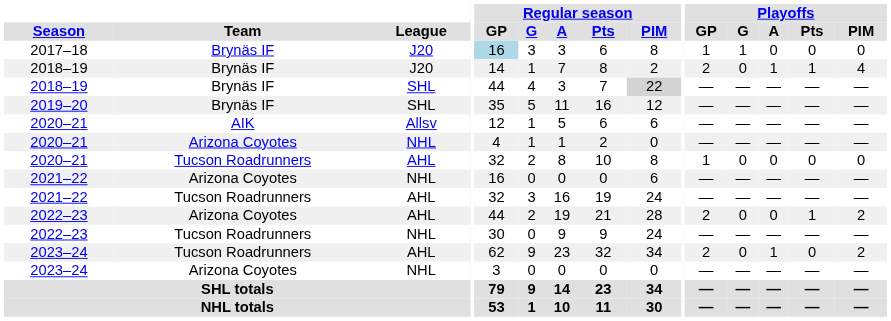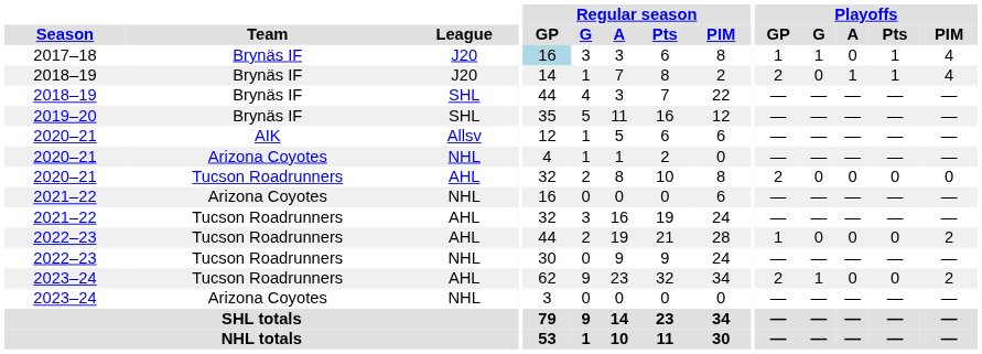2017–18 | Playoffs / Pts: 0 -> 1
2017–18 | Playoffs / PIM: 0 -> 4
2018–19 / SHL | Regular season / PIM: lightgrey background -> no background
2020–21 / AHL | Playoffs / GP: 1 -> 2
2022–23 / AHL | Team: Arizona Coyotes -> Tucson Roadrunners
2022–23 / AHL | Playoffs / GP: 2 -> 1
2022–23 / AHL | Playoffs / Pts: 1 -> 0
2023–24 / AHL | Playoffs / G: 0 -> 1
2023–24 / AHL | Playoffs / A: 1 -> 0
